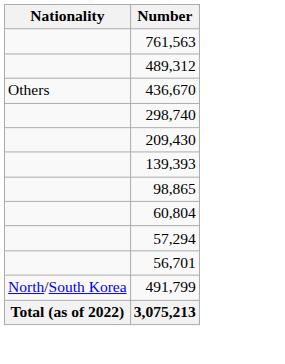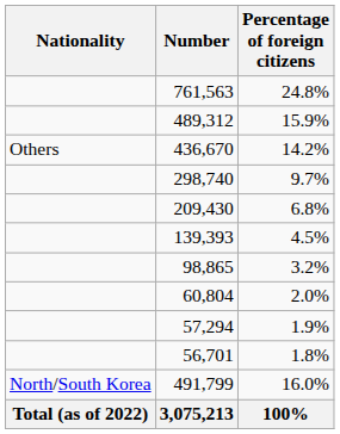+ column: Percentage of foreign citizens | 24.8% | 15.9% | 14.2% | 9.7% | 6.8% | 4.5% | 3.2% | 2.0% | 1.9% | 1.8% | 16.0% | 100%
